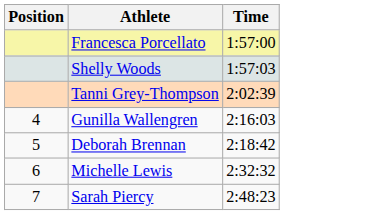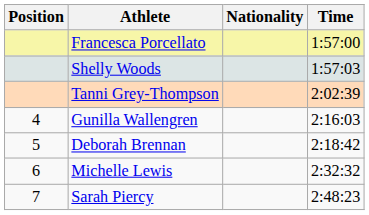+ column: Nationality
